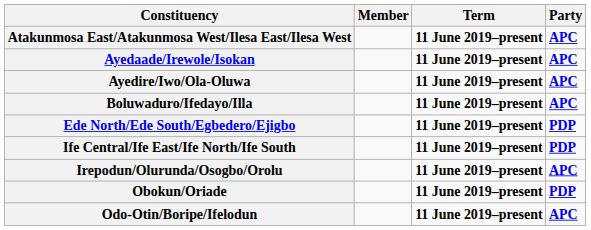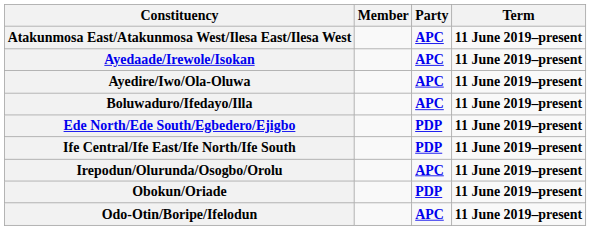columns swapped: Party <-> Term
